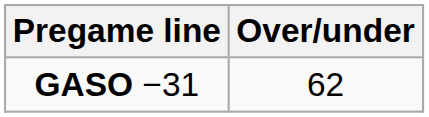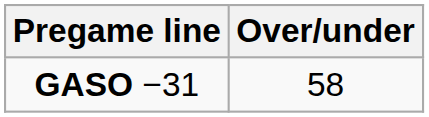GASO −31 | Over/under: 62 -> 58
